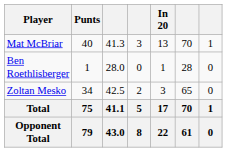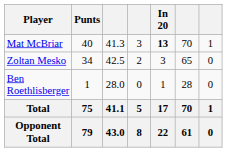Mat McBriar | In 20: normal -> bold
rows swapped: Zoltan Mesko <-> Ben Roethlisberger
